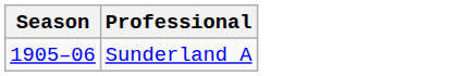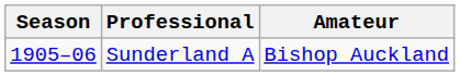+ column: Amateur | Bishop Auckland
